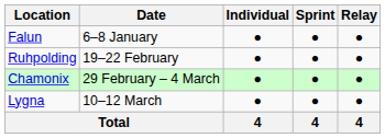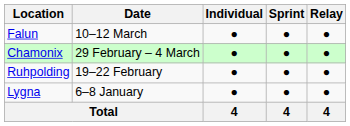Falun | Date: 6–8 January -> 10–12 March
rows swapped: Ruhpolding <-> Chamonix
Lygna | Date: 10–12 March -> 6–8 January
